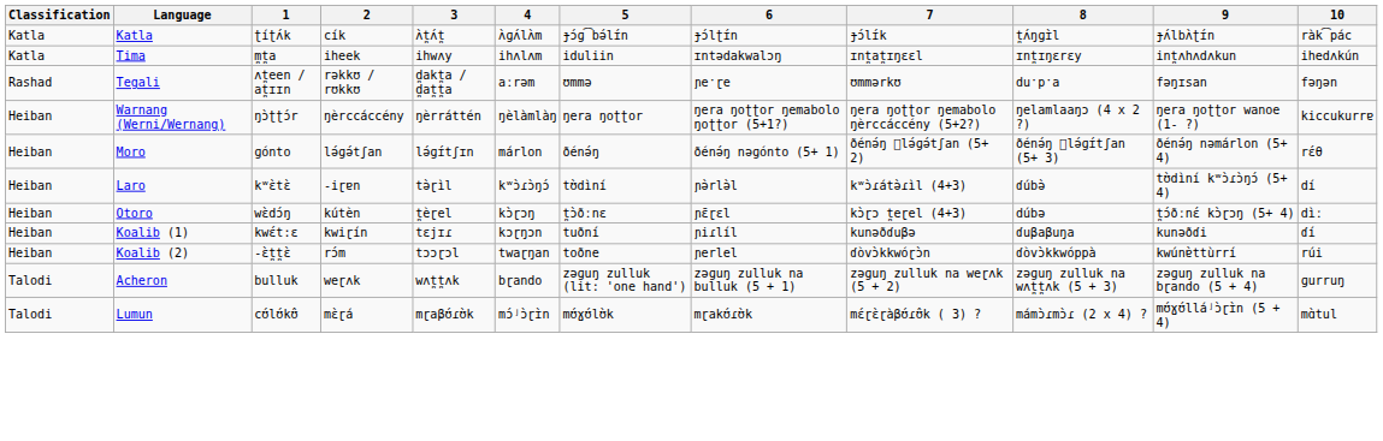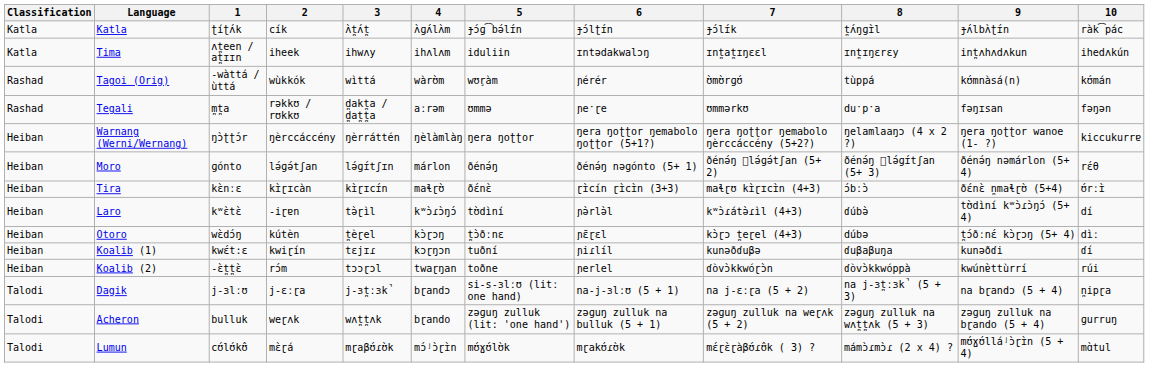Tima | 1: m̪t̪a -> ʌt̪een / at̪ɪɪn
+ row: Rashad | Tagoi (Orig) | -wàttá / ùttá | wùkkók | wìttá | wàrʊ̀m | wʊ̧ràm | ɲérér | ʊ̀mʊ̀rɡʊ́ | tùppá | kʊ́mnàsá(n) | kʊ́mán
Tegali | 1: ʌt̪een / at̪ɪɪn -> m̪t̪a
+ row: Heiban | Tira | kɛ̀nːɛ | kɪ̀ɽɪcàn | kɪ̀ɽɪcɪ́n | maɬɽʊ̀ | ðɛ́nɛ̀ | ɽɪ̀cín ɽɪ̀cɪ̀n (3+3) | maɬɽʊ kɪ̀ɽɪcɪ̀n (4+3) | ɔ́bːɔ̀ | ðɛ́nɛ̀ n̪maɬɽʊ̀ (5+4) | ʊ́rːɪ̀
+ row: Talodi | Dagik | j-ɜlːʊ | j-ɛːɽa | j-ɜt̪ːɜk̚ | bɽandɔ | si-s-ɜlːʊ (litː one hand) | na-j-ɜlːʊ (5 + 1) | na j-ɛːɽa (5 + 2) | na j-ɜt̪ːɜk̚ (5 + 3) | na bɽandɔ (5 + 4) | n̪ipɽa
